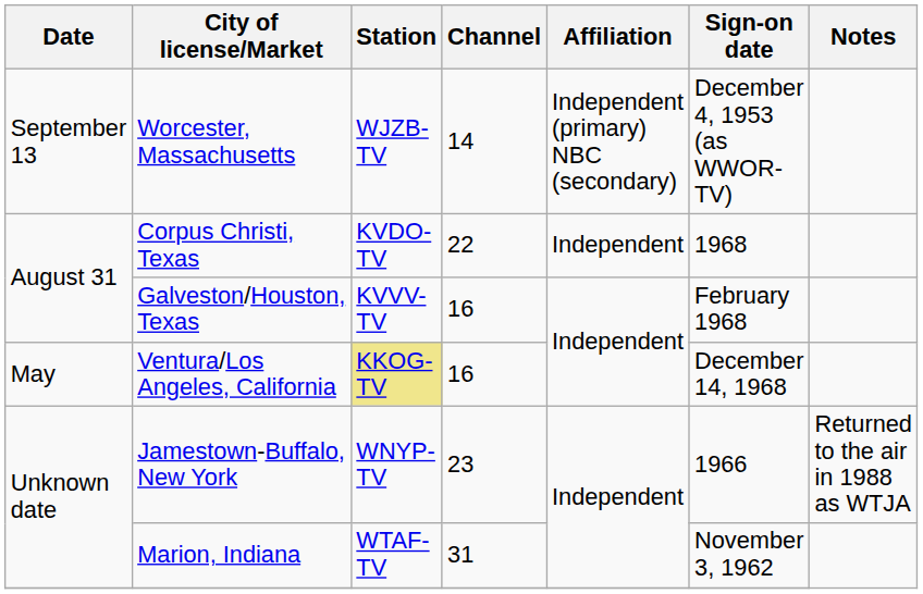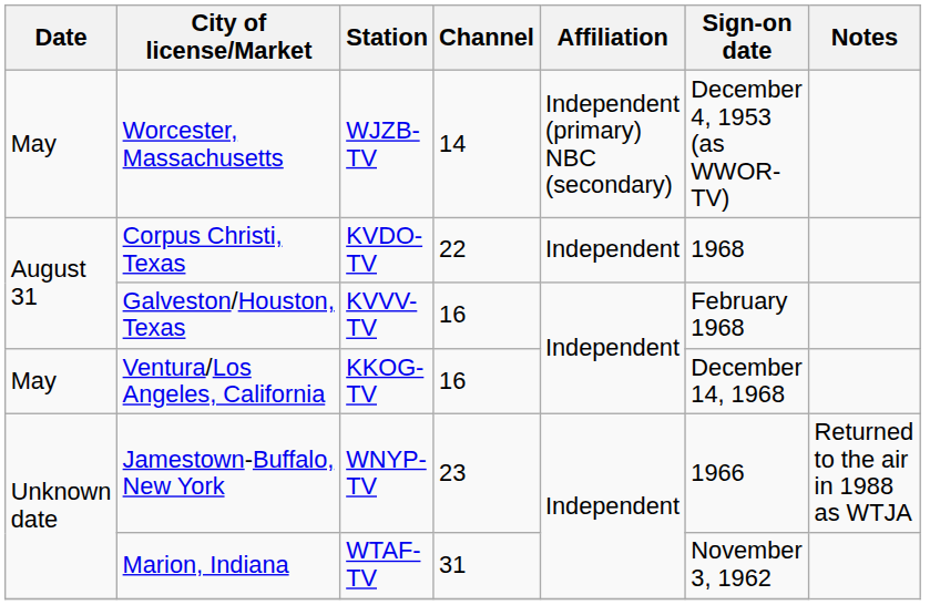Worcester, Massachusetts | Date: September 13 -> May
Ventura/Los Angeles, California | Station: khaki background -> no background
